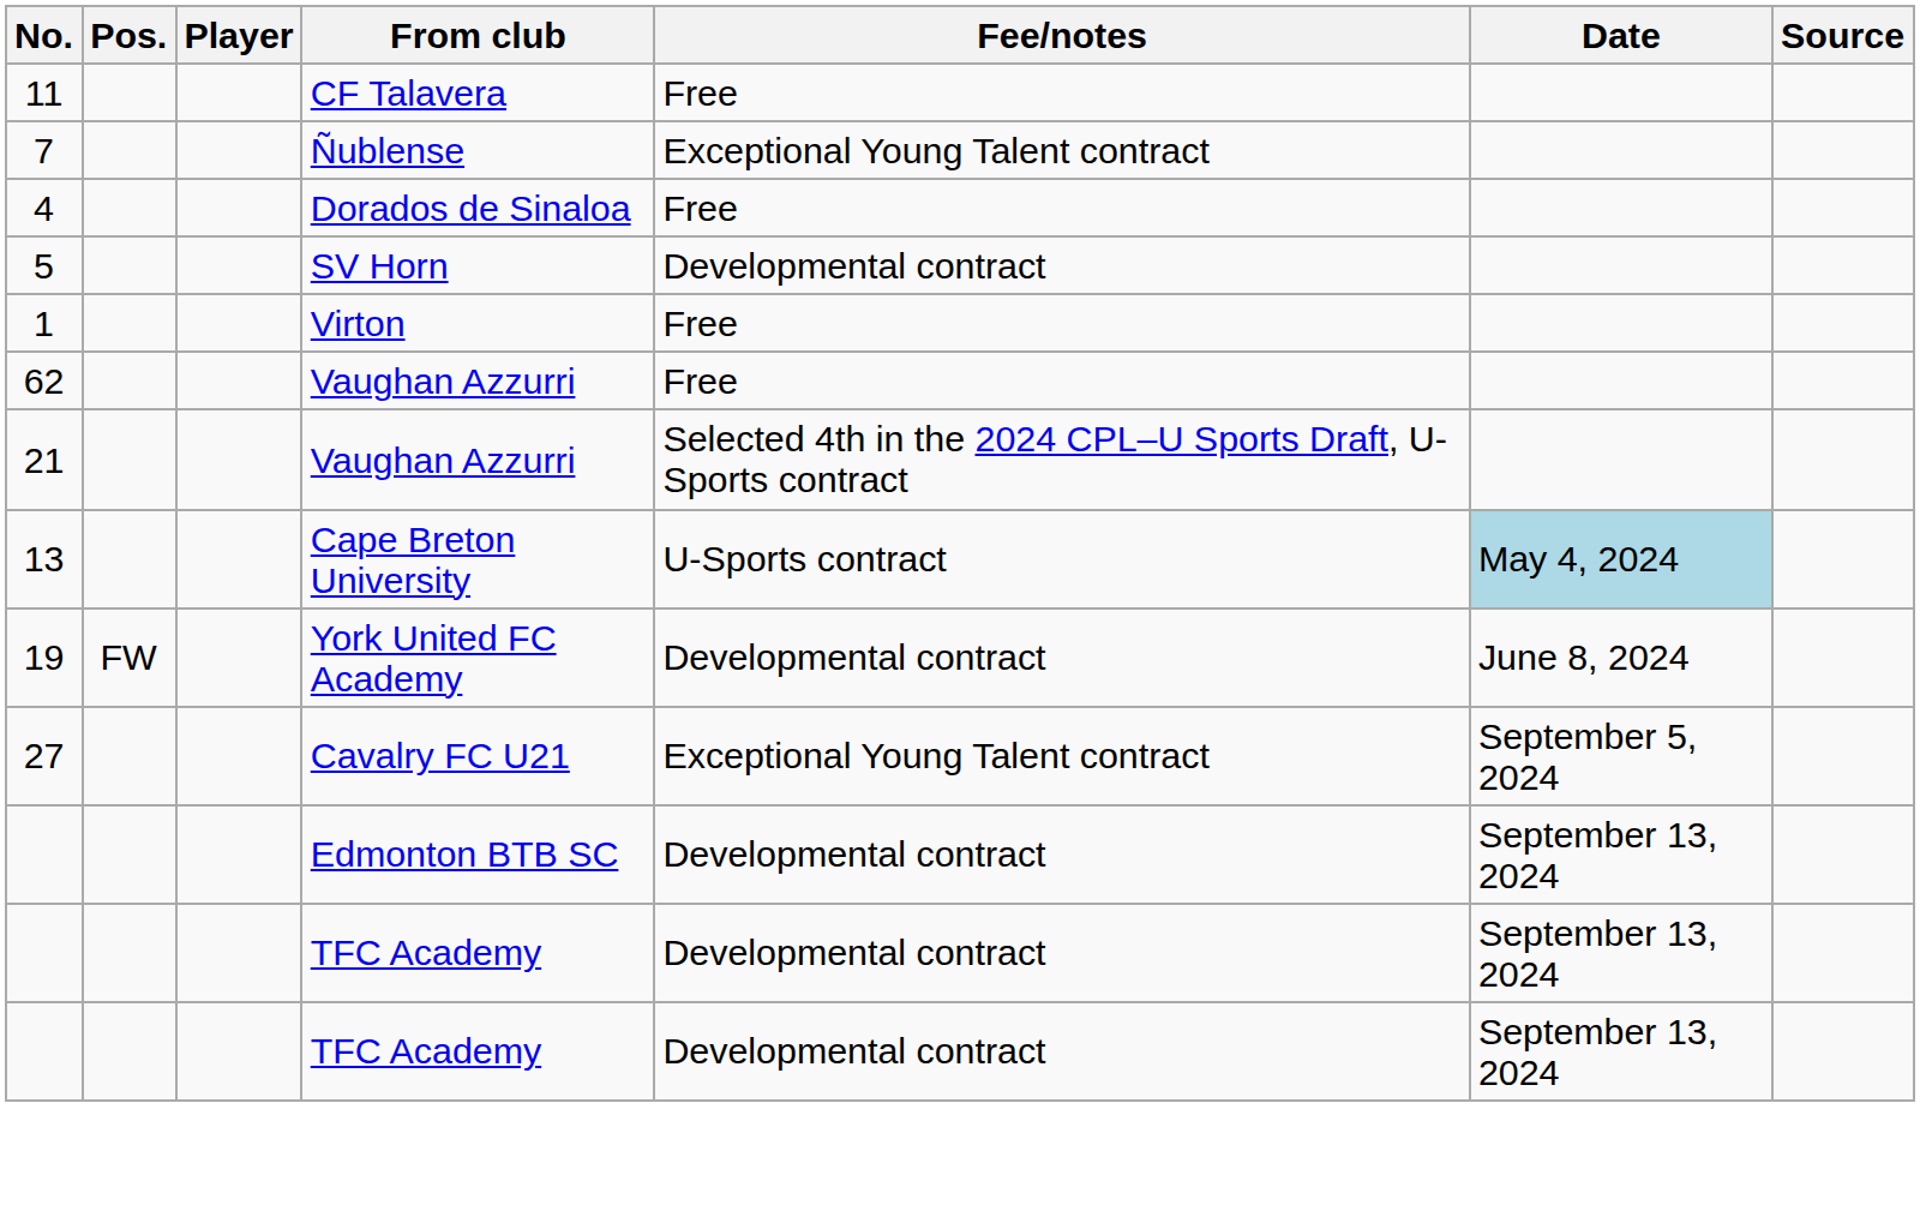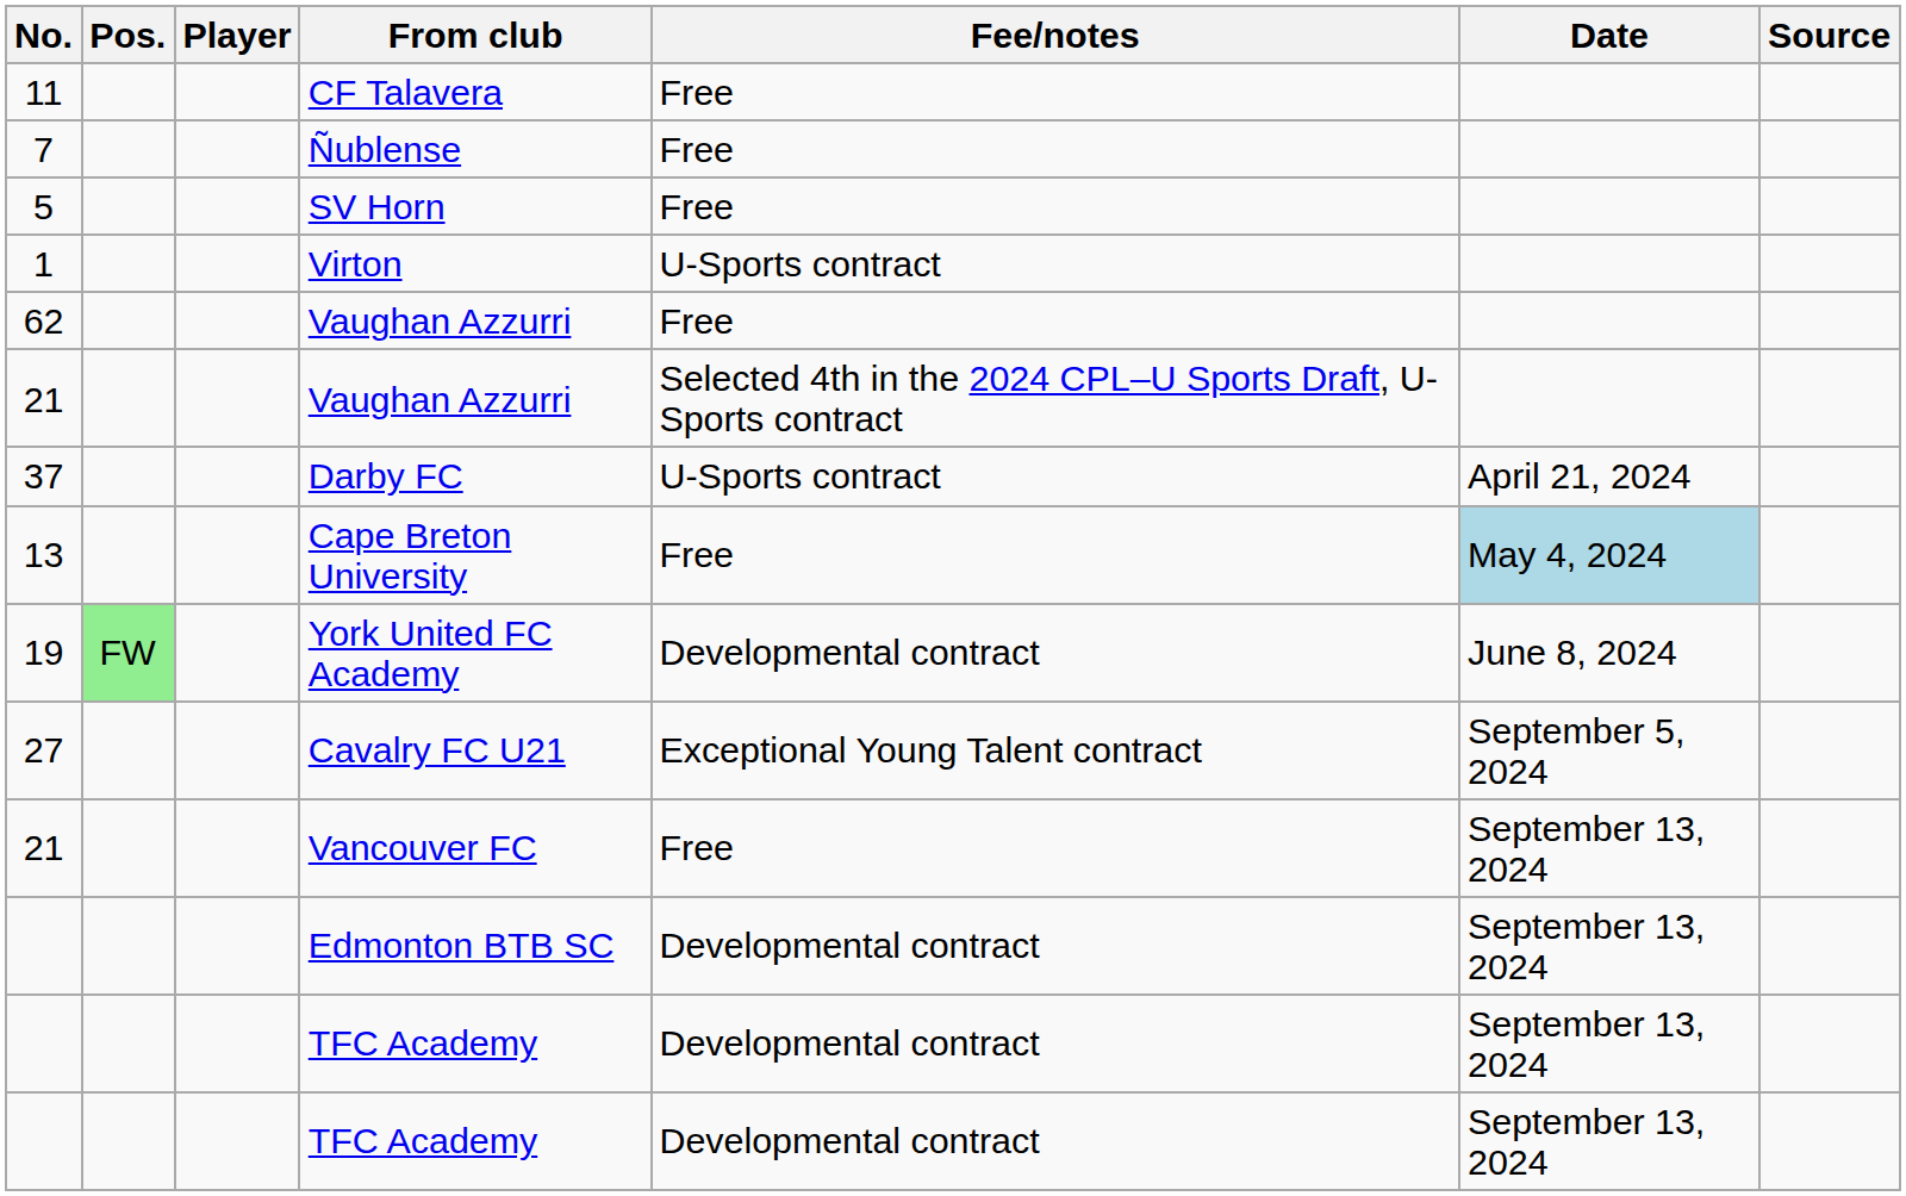Ñublense | Fee/notes: Exceptional Young Talent contract -> Free
- row: 4 | Dorados de Sinaloa | Free
SV Horn | Fee/notes: Developmental contract -> Free
Virton | Fee/notes: Free -> U-Sports contract
+ row: 37 | Darby FC | U-Sports contract | April 21, 2024
Cape Breton University | Fee/notes: U-Sports contract -> Free
York United FC Academy | Pos.: no background -> lightgreen background
+ row: 21 | Vancouver FC | Free | September 13, 2024
